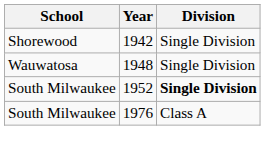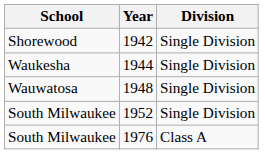+ row: Waukesha | 1944 | Single Division
1952 | Division: bold -> normal
